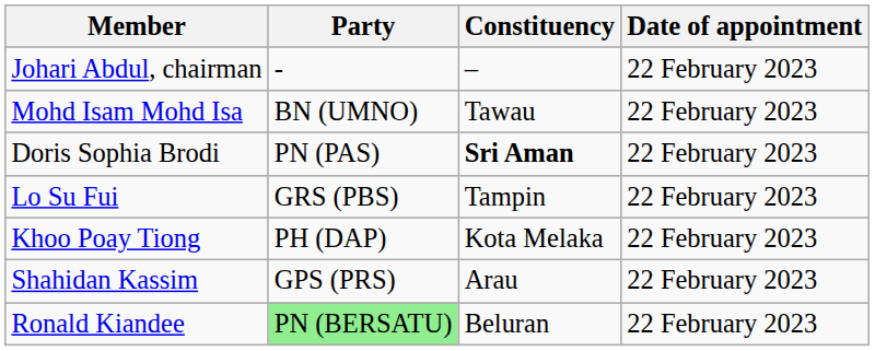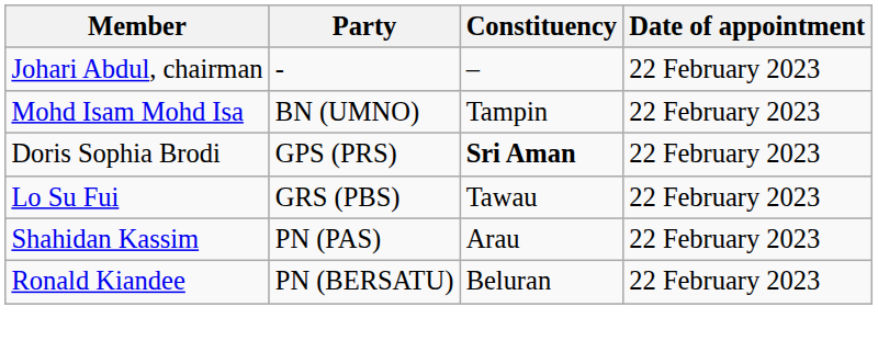Mohd Isam Mohd Isa | Constituency: Tawau -> Tampin
Doris Sophia Brodi | Party: PN (PAS) -> GPS (PRS)
Lo Su Fui | Constituency: Tampin -> Tawau
- row: Khoo Poay Tiong | PH (DAP) | Kota Melaka | 22 February 2023
Shahidan Kassim | Party: GPS (PRS) -> PN (PAS)
Ronald Kiandee | Party: lightgreen background -> no background
